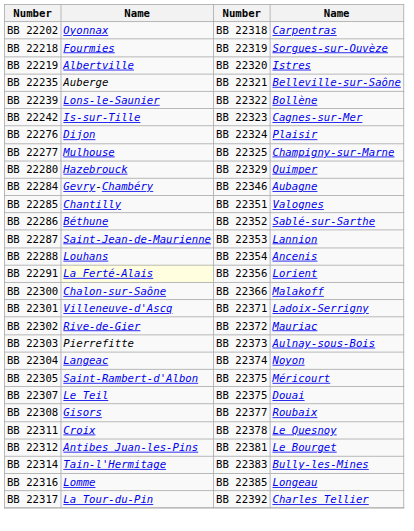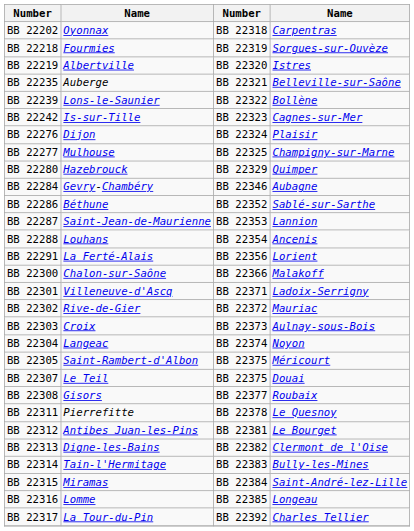- row: BB 22285 | Chantilly | BB 22351 | Valognes
BB 22291 | column 2: lightyellow background -> no background
BB 22303 | column 2: Pierrefitte -> Croix
BB 22311 | column 2: Croix -> Pierrefitte
+ row: BB 22313 | Digne-les-Bains | BB 22382 | Clermont de l'Oise
+ row: BB 22315 | Miramas | BB 22384 | Saint-André-lez-Lille
